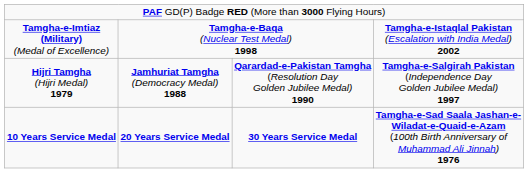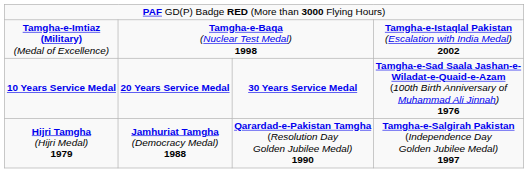rows swapped: 10 Years Service Medal <-> Hijri Tamgha (Hijri Medal) 1979
